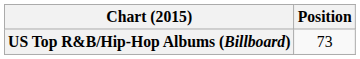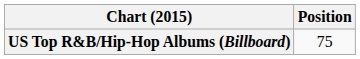US Top R&B/Hip-Hop Albums (Billboard) | Position: 73 -> 75
